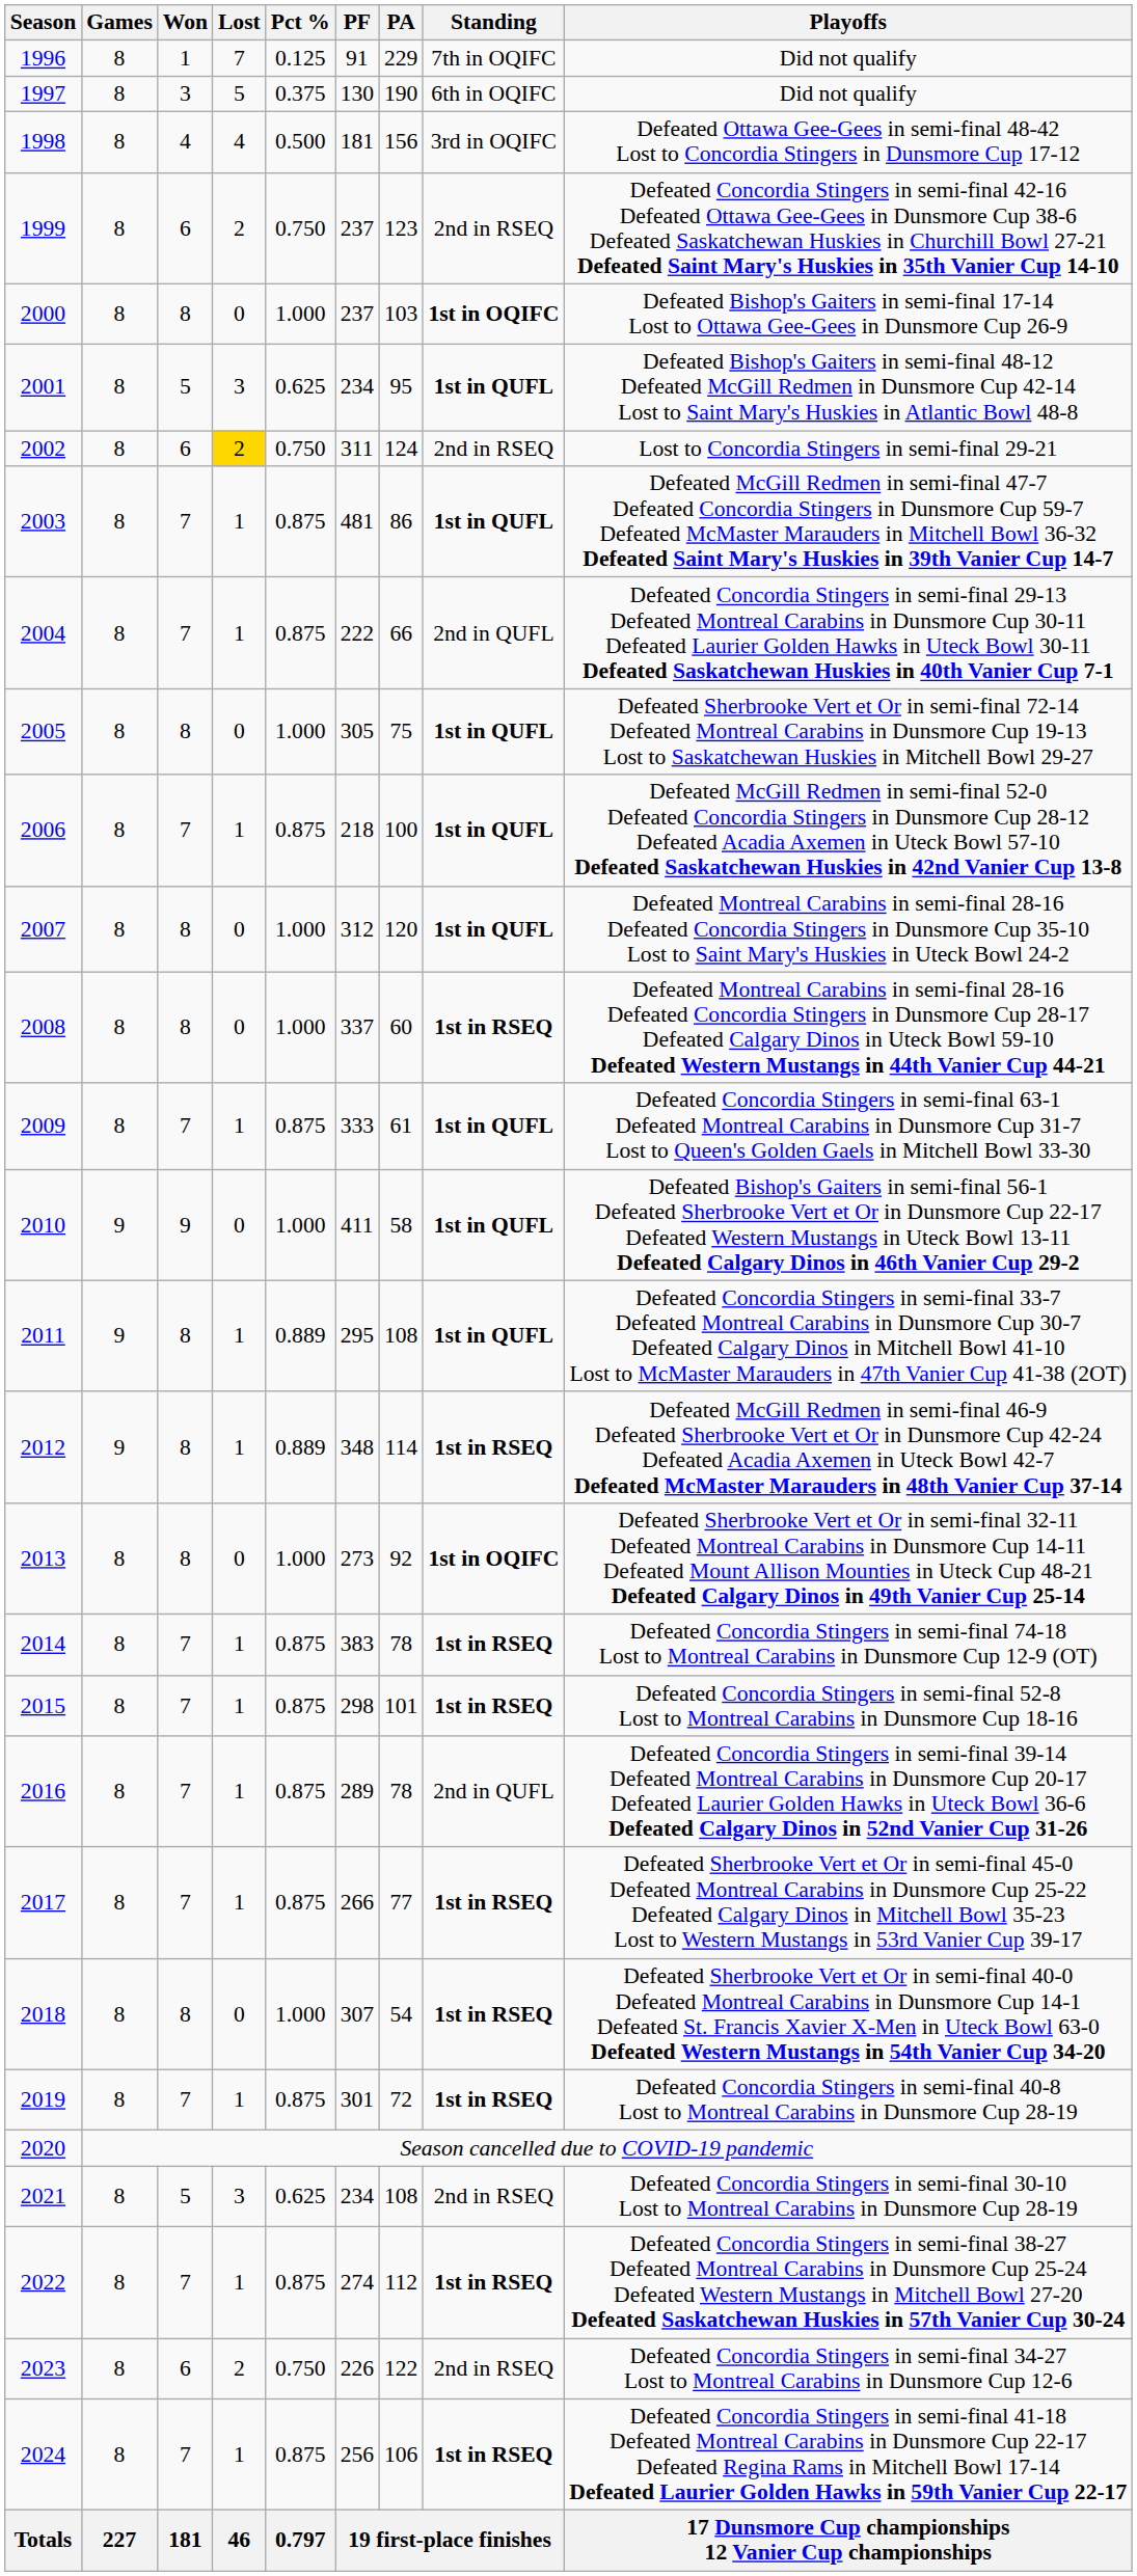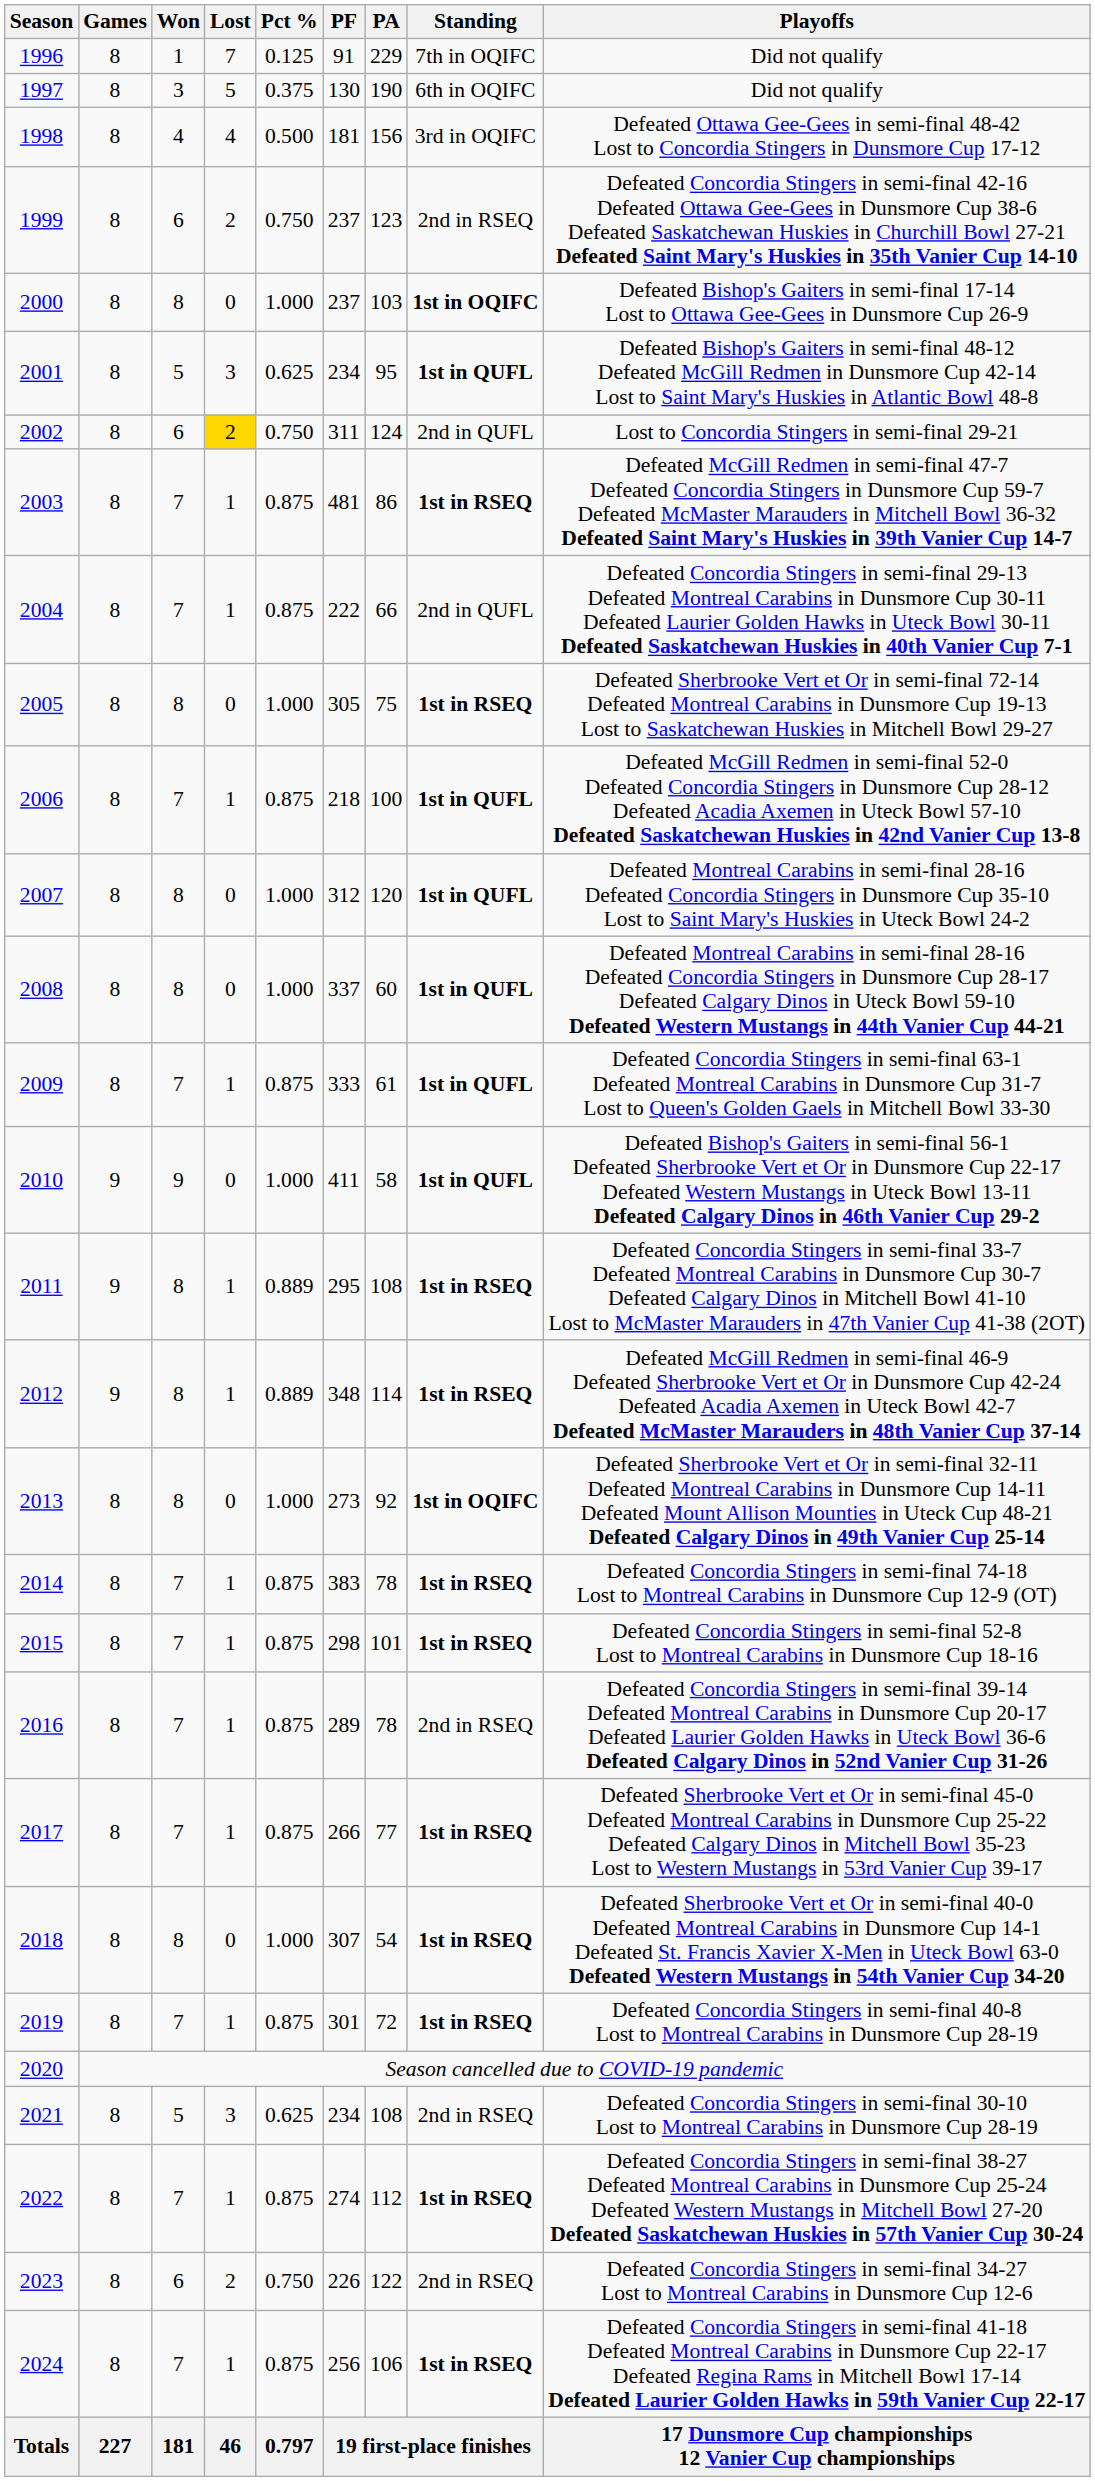2002 | Standing: 2nd in RSEQ -> 2nd in QUFL
2003 | Standing: 1st in QUFL -> 1st in RSEQ
2005 | Standing: 1st in QUFL -> 1st in RSEQ
2008 | Standing: 1st in RSEQ -> 1st in QUFL
2011 | Standing: 1st in QUFL -> 1st in RSEQ
2016 | Standing: 2nd in QUFL -> 2nd in RSEQ
